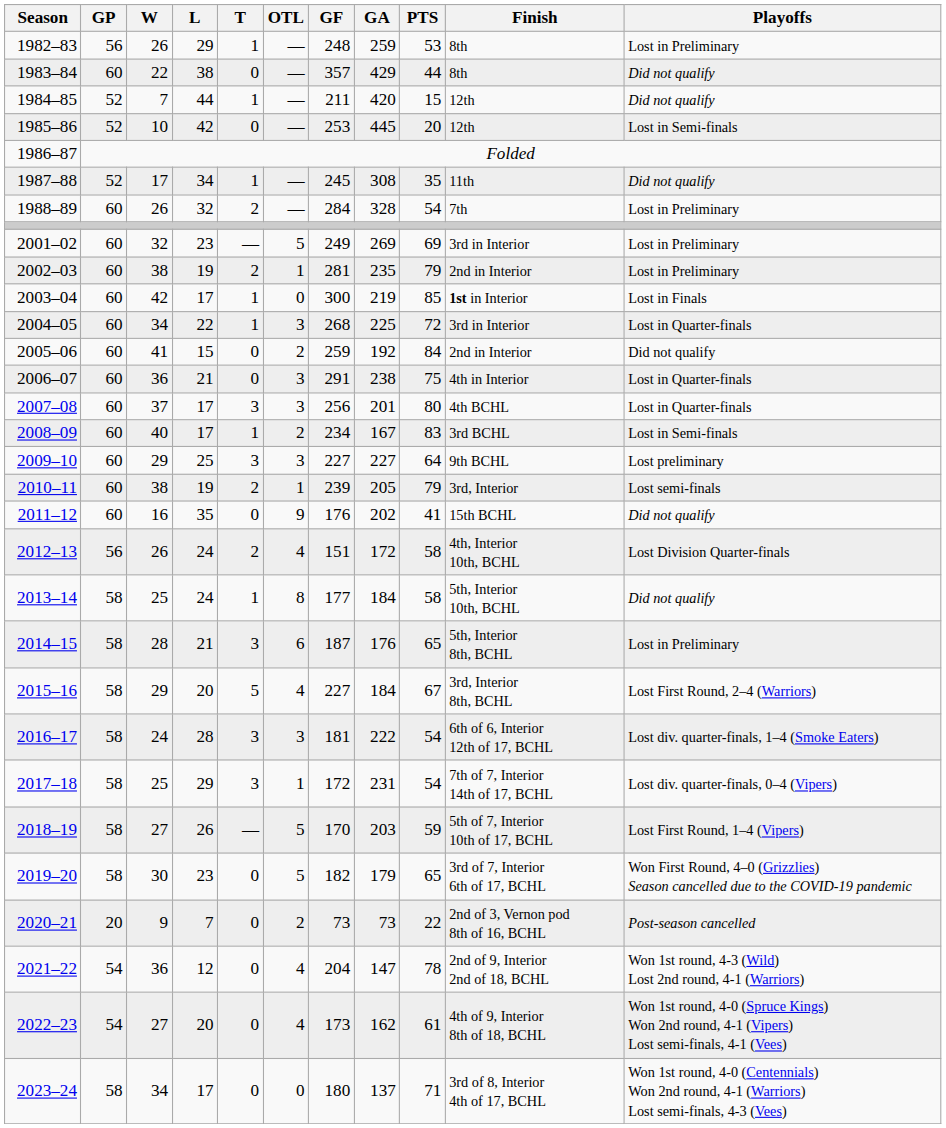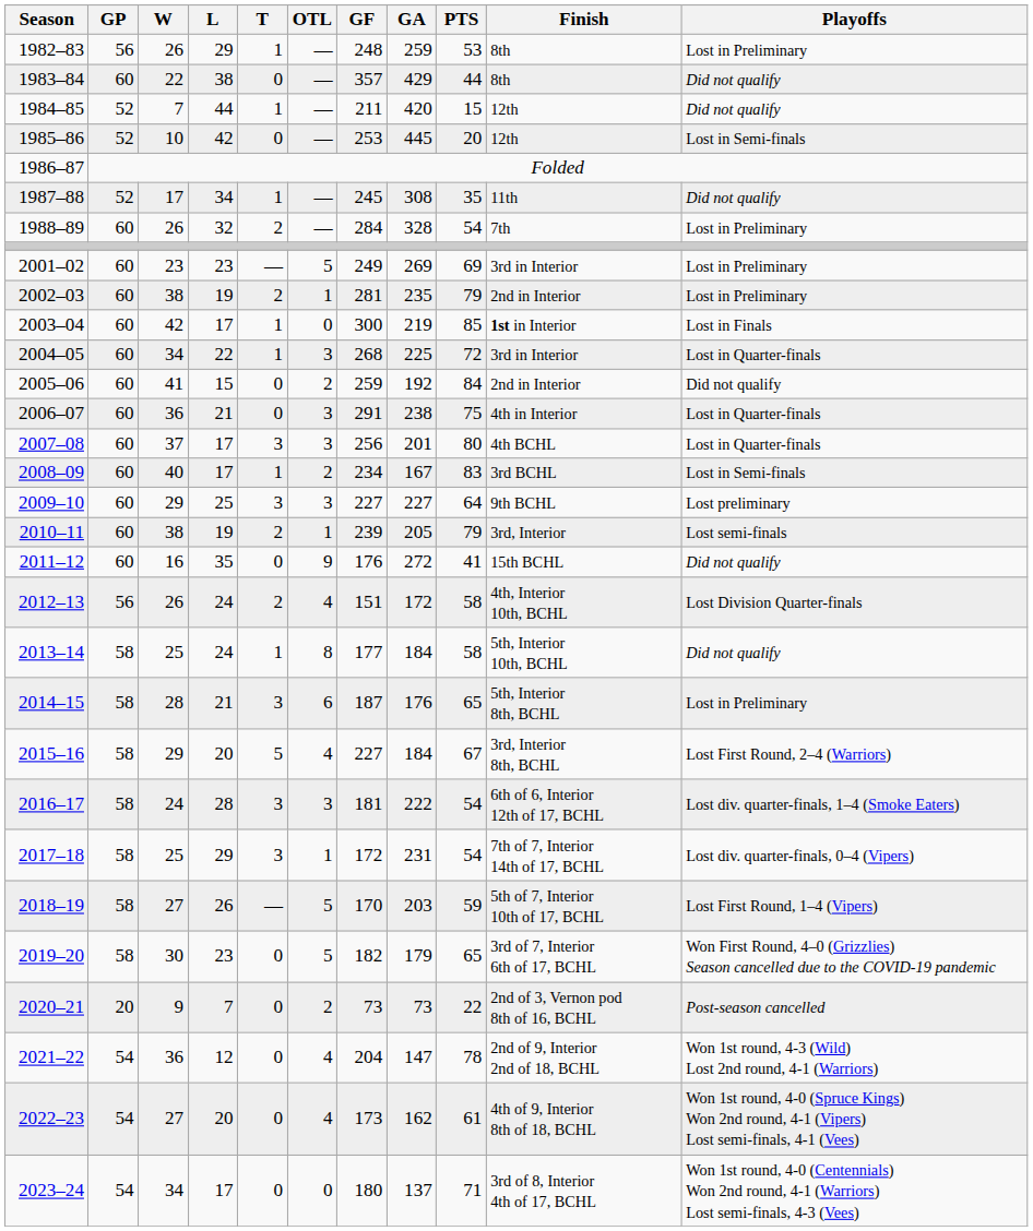2001–02 | W: 32 -> 23
2011–12 | GA: 202 -> 272
2023–24 | GP: 58 -> 54
